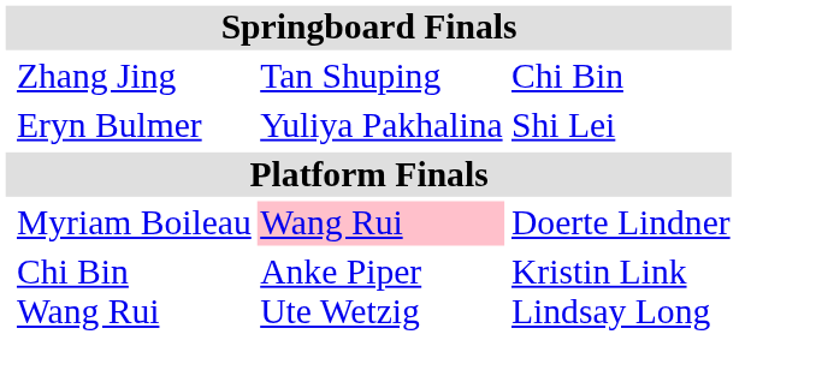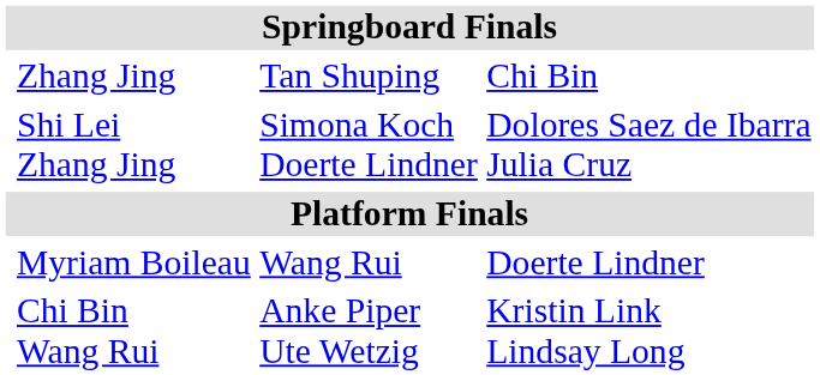- row: Eryn Bulmer | Yuliya Pakhalina | Shi Lei
+ row: Shi Lei Zhang Jing | Simona Koch Doerte Lindner | Dolores Saez de Ibarra Julia Cruz
Myriam Boileau | column 3: pink background -> no background
